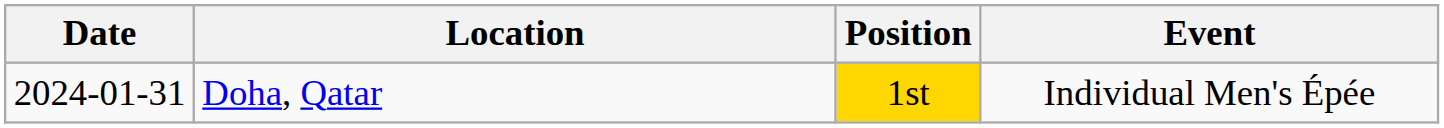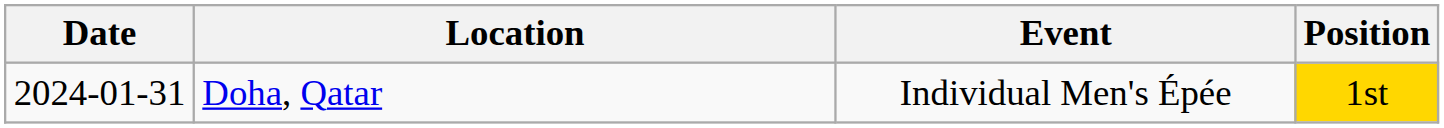columns swapped: Event <-> Position
